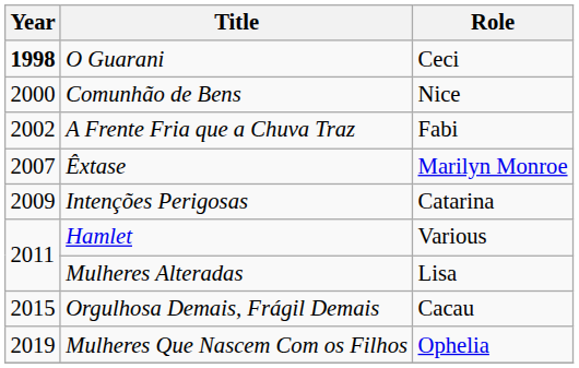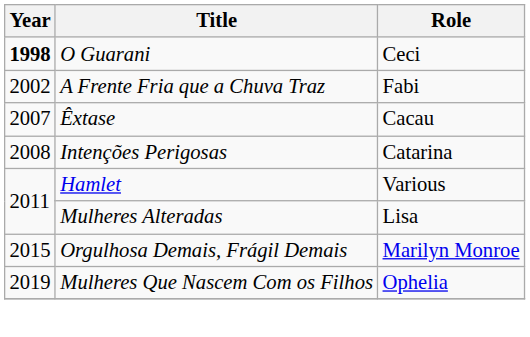- row: 2000 | Comunhão de Bens | Nice
Êxtase | Role: Marilyn Monroe -> Cacau
Intenções Perigosas | Year: 2009 -> 2008
Orgulhosa Demais, Frágil Demais | Role: Cacau -> Marilyn Monroe
